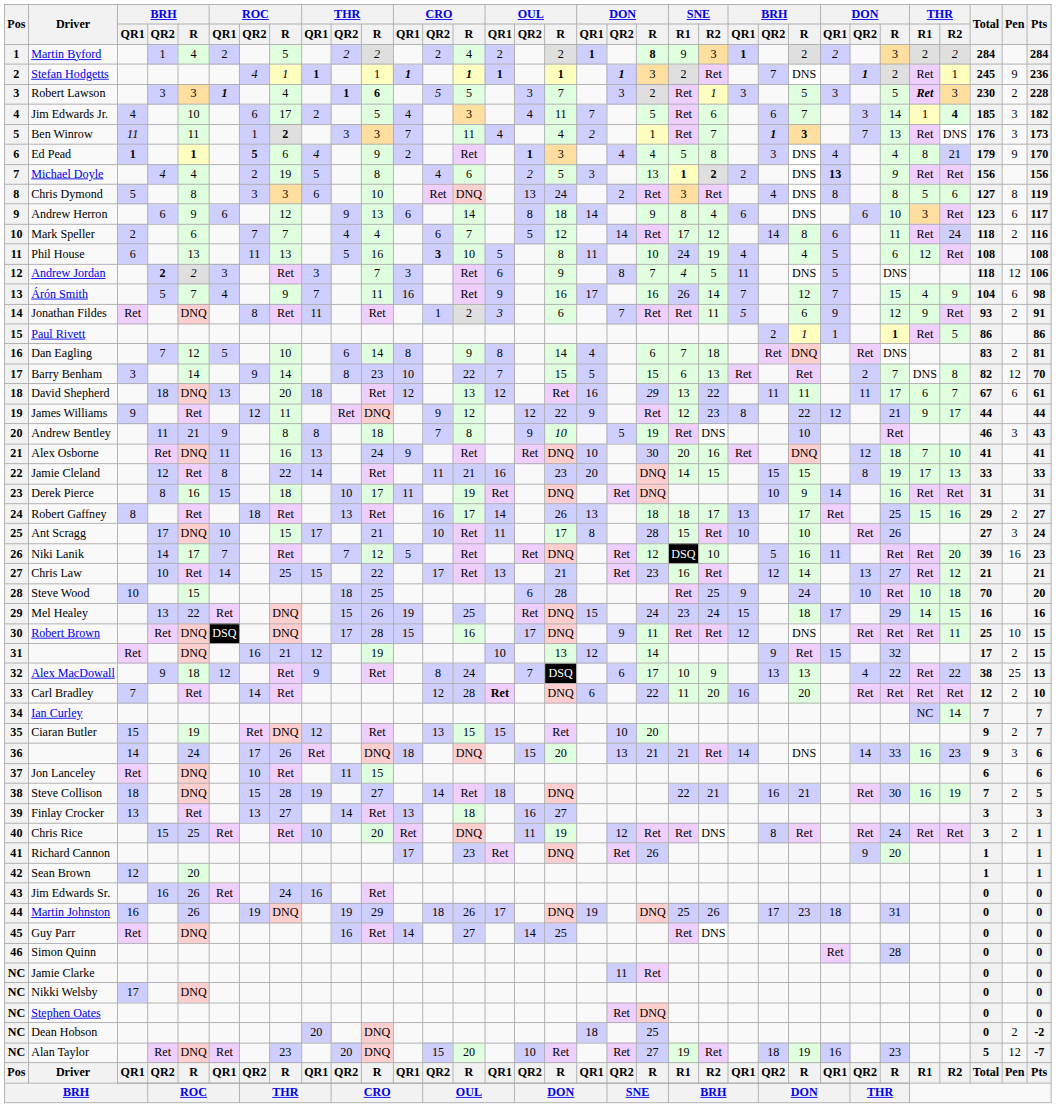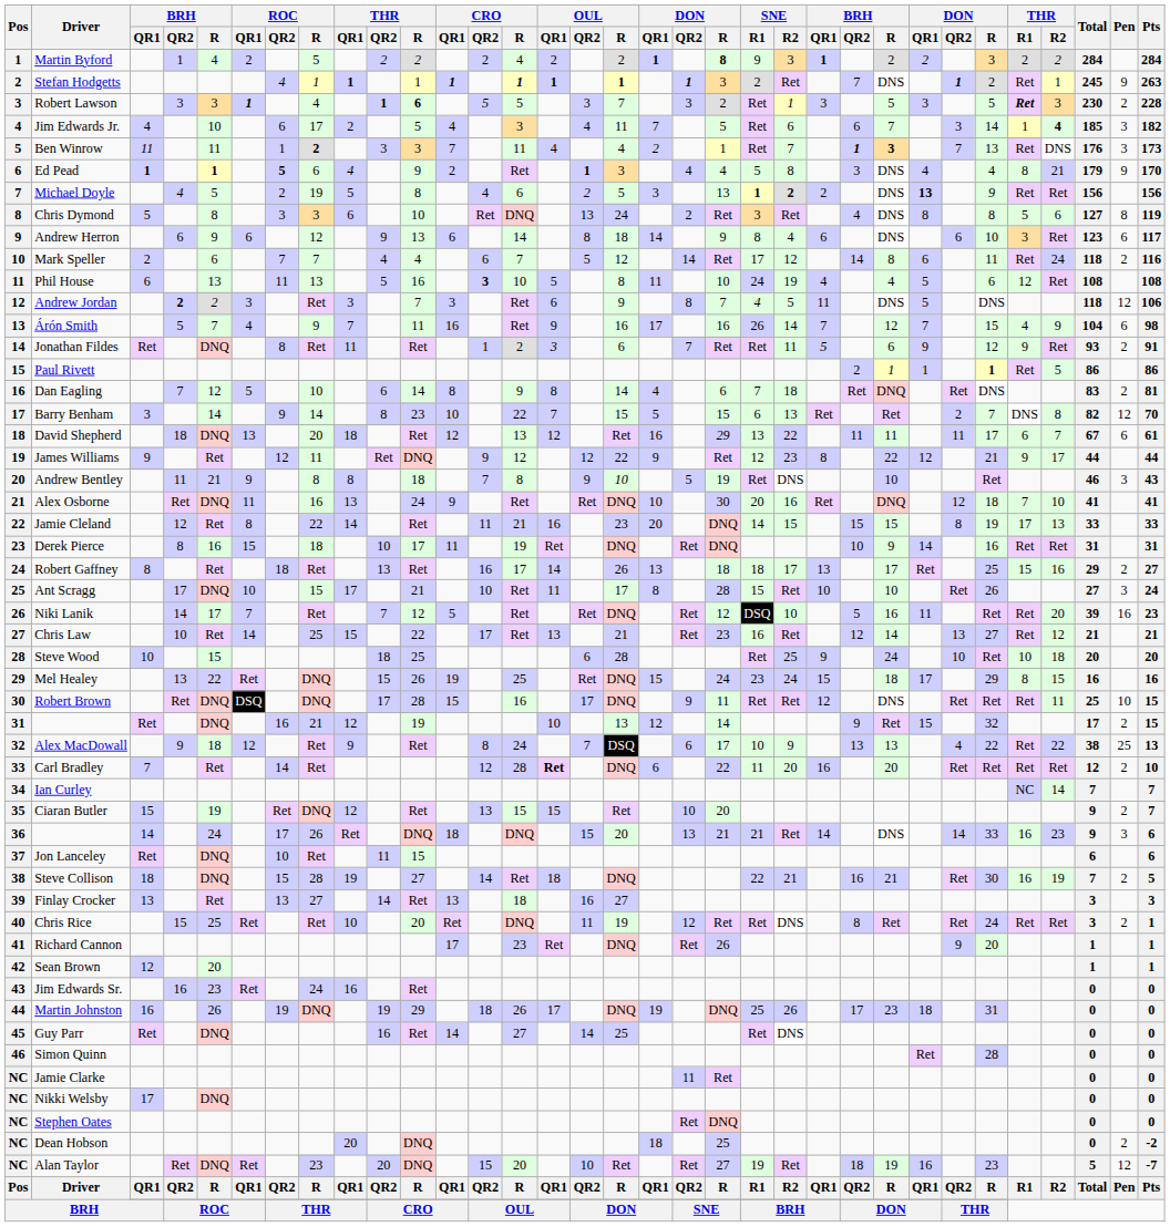Stefan Hodgetts | Pts: 236 -> 263
Michael Doyle | column 5: 4 -> 5
Steve Wood | Total: 70 -> 20
Mel Healey | THR / R1: 14 -> 8
Jim Edwards Sr. | column 5: 26 -> 23
